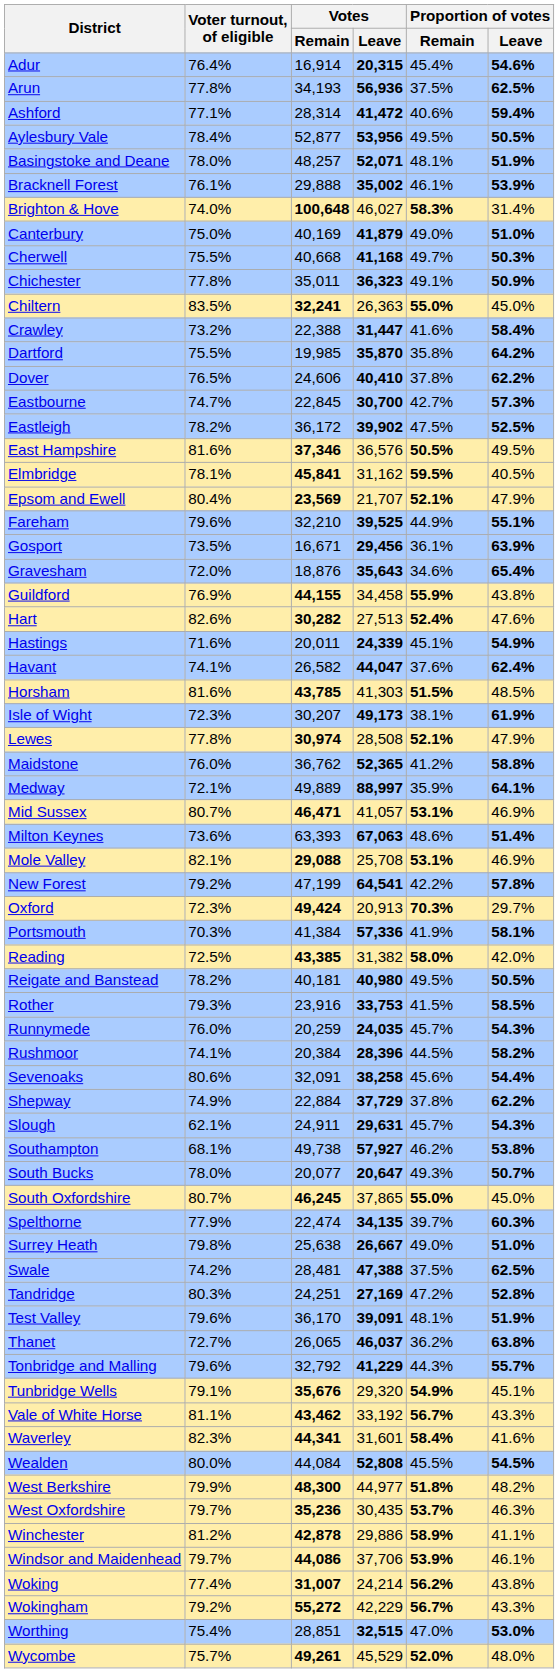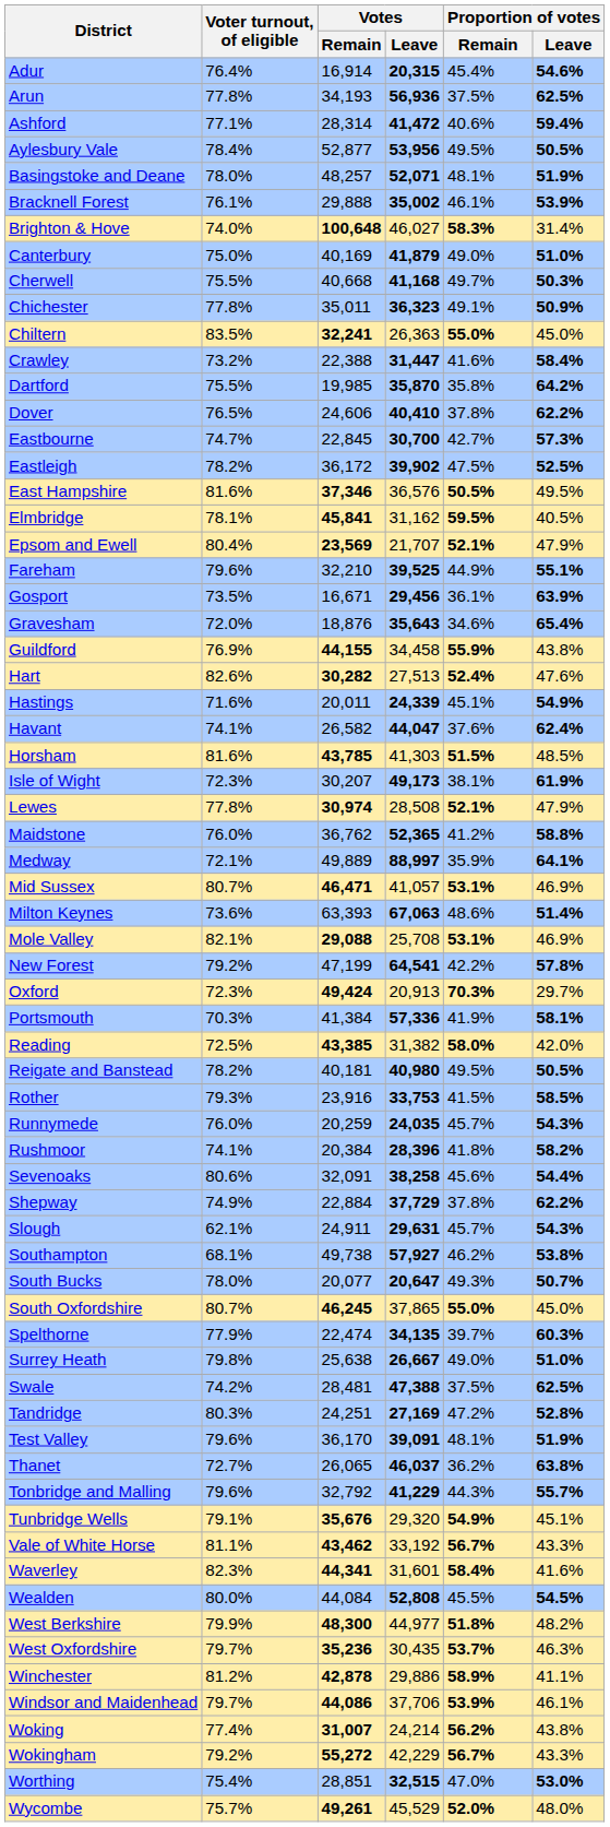Rushmoor | Proportion of votes / Remain: 44.5% -> 41.8%
